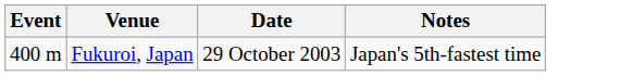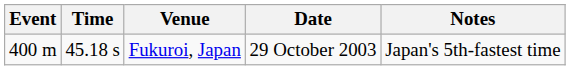+ column: Time | 45.18 s
